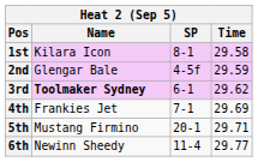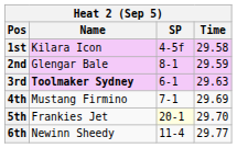1st | SP: 8-1 -> 4-5f
2nd | SP: 4-5f -> 8-1
3rd | Time: 29.62 -> 29.63
4th | Name: Frankies Jet -> Mustang Firmino
5th | Name: Mustang Firmino -> Frankies Jet
5th | SP: no background -> lightyellow background
5th | Time: 29.71 -> 29.70
